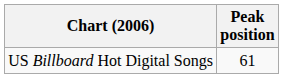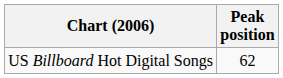US Billboard Hot Digital Songs | Peak position: 61 -> 62
